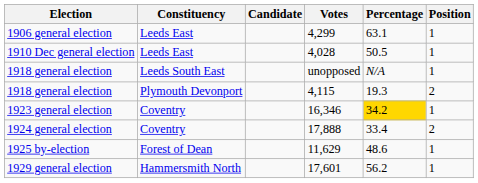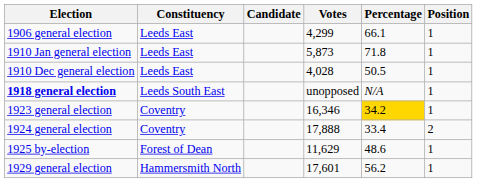4,299 | Percentage: 63.1 -> 66.1
+ row: 1910 Jan general election | Leeds East | 5,873 | 71.8 | 1
unopposed | Election: normal -> bold
- row: 1918 general election | Plymouth Devonport | 4,115 | 19.3 | 2
